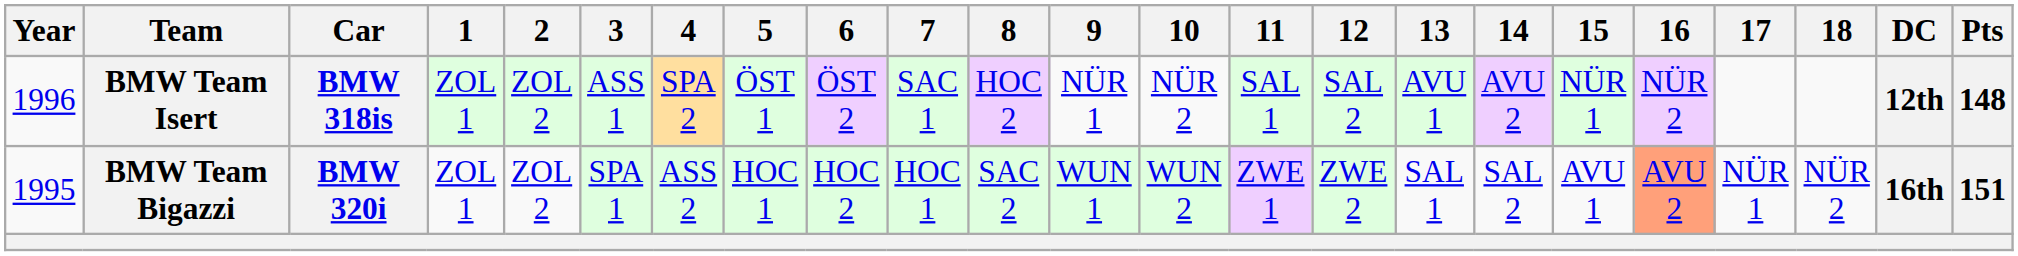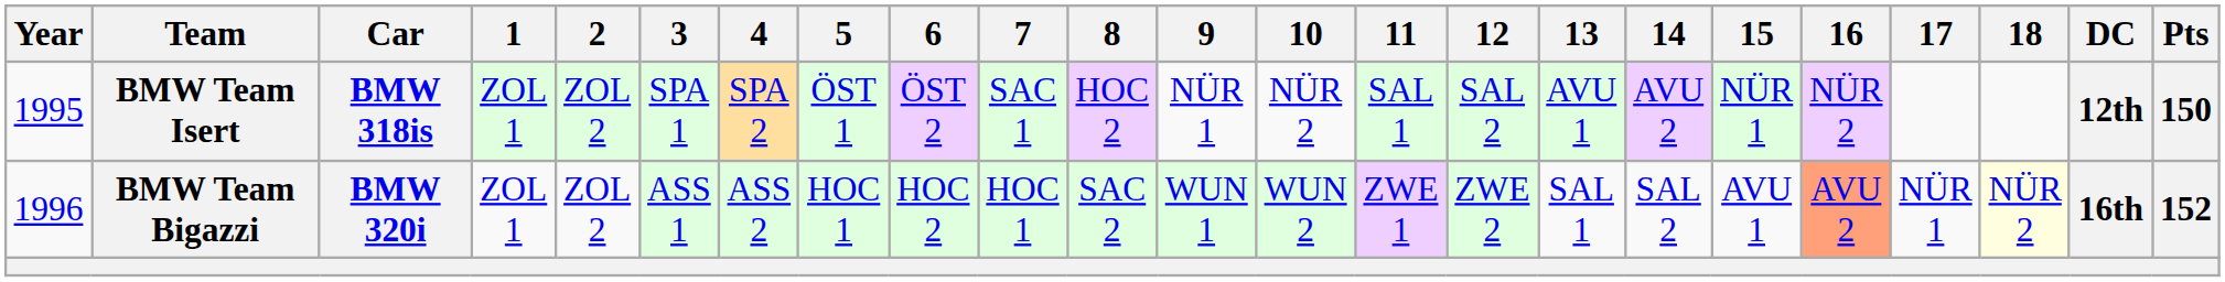BMW Team Isert | Year: 1996 -> 1995
BMW Team Isert | 3: ASS 1 -> SPA 1
BMW Team Isert | Pts: 148 -> 150
BMW Team Bigazzi | Year: 1995 -> 1996
BMW Team Bigazzi | 3: SPA 1 -> ASS 1
BMW Team Bigazzi | 18: no background -> lightyellow background
BMW Team Bigazzi | Pts: 151 -> 152
